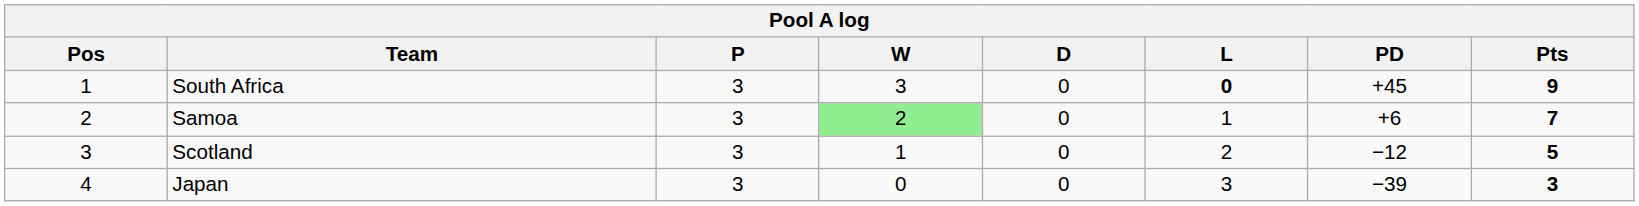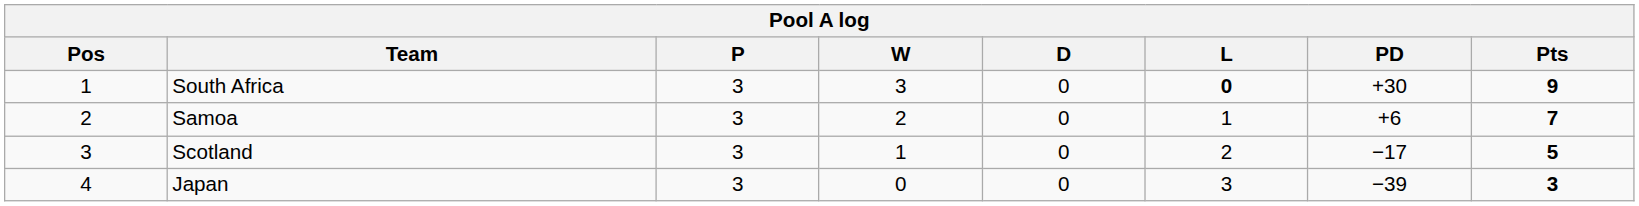South Africa | PD: +45 -> +30
Samoa | W: lightgreen background -> no background
Scotland | PD: −12 -> −17
